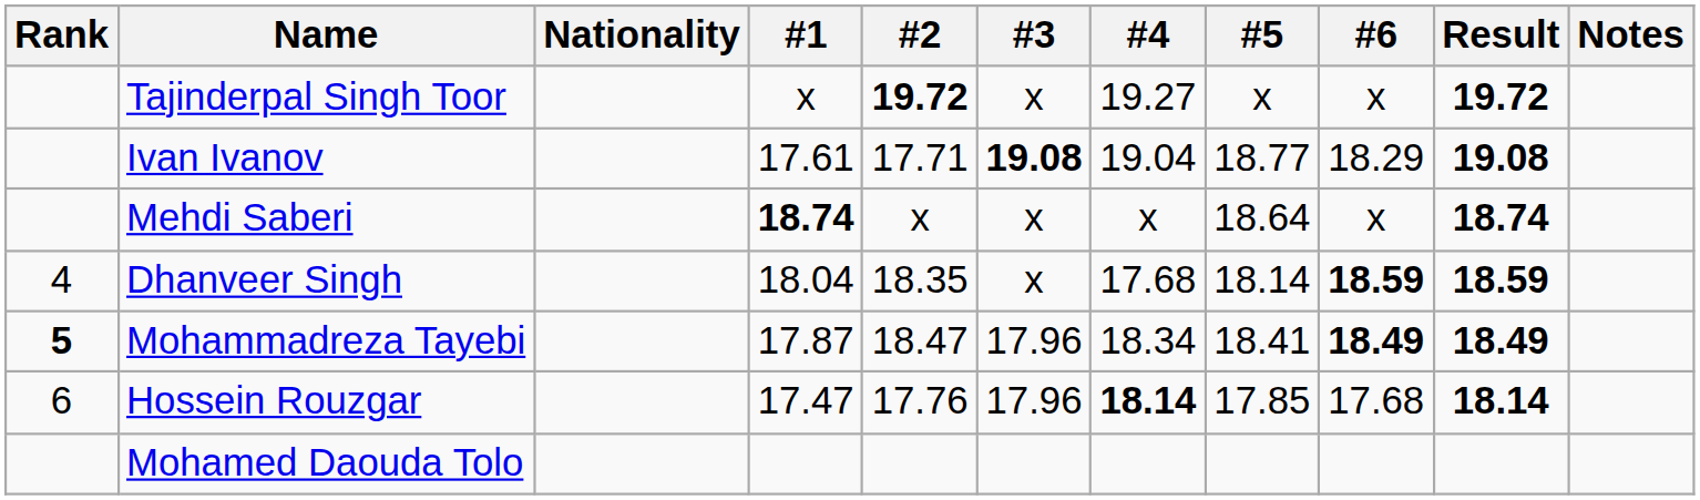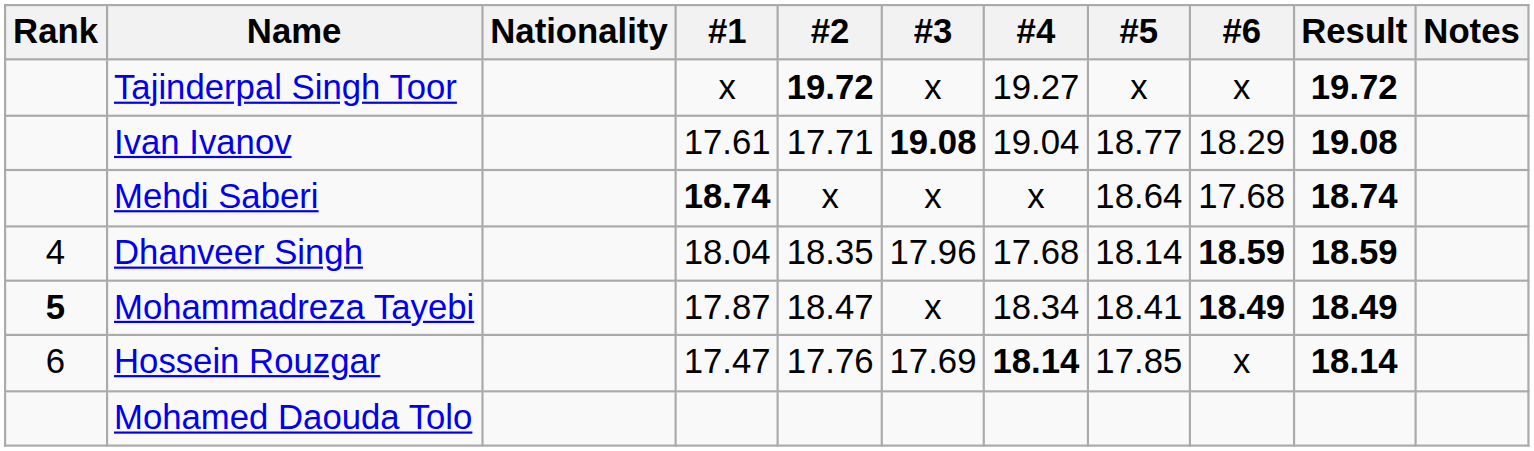Mehdi Saberi | #6: x -> 17.68
Dhanveer Singh | #3: x -> 17.96
Mohammadreza Tayebi | #3: 17.96 -> x
Hossein Rouzgar | #3: 17.96 -> 17.69
Hossein Rouzgar | #6: 17.68 -> x
